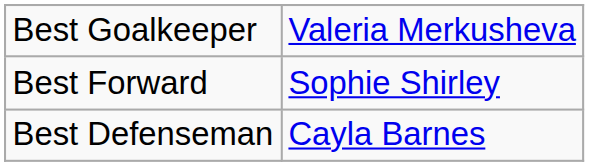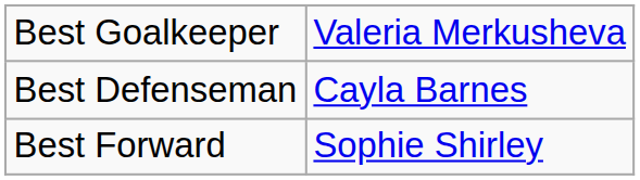rows swapped: Best Defenseman <-> Best Forward
